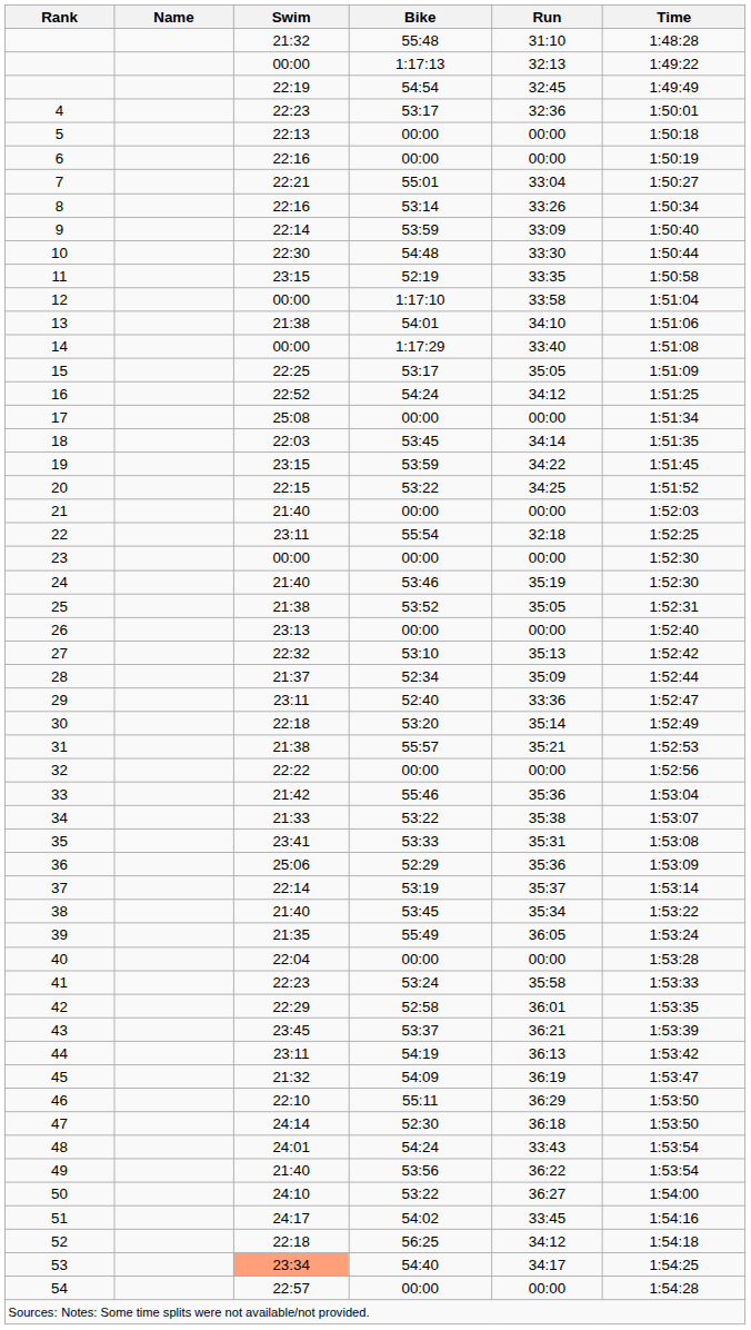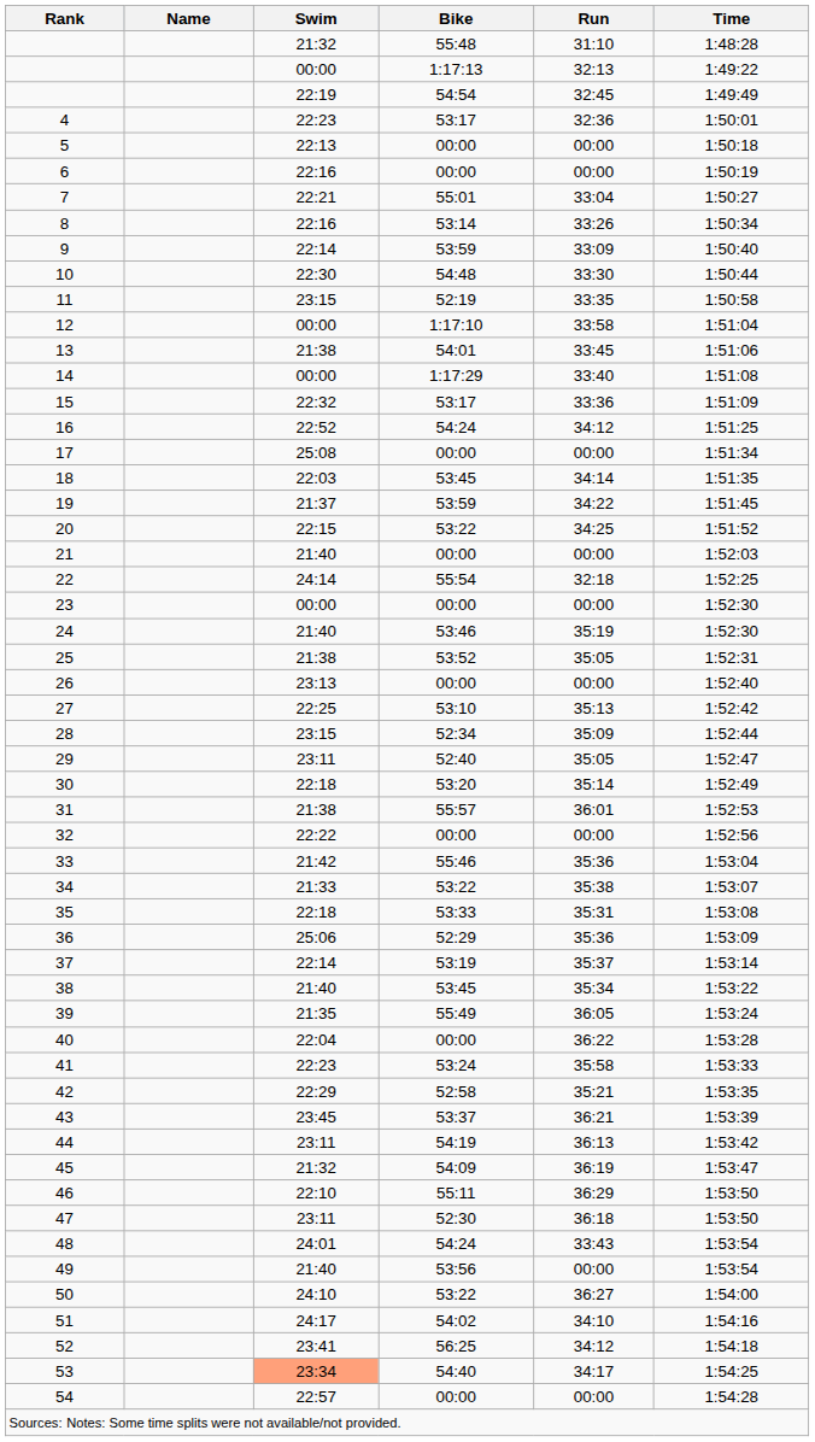13 | Run: 34:10 -> 33:45
15 | Swim: 22:25 -> 22:32
15 | Run: 35:05 -> 33:36
19 | Swim: 23:15 -> 21:37
22 | Swim: 23:11 -> 24:14
27 | Swim: 22:32 -> 22:25
28 | Swim: 21:37 -> 23:15
29 | Run: 33:36 -> 35:05
31 | Run: 35:21 -> 36:01
35 | Swim: 23:41 -> 22:18
40 | Run: 00:00 -> 36:22
42 | Run: 36:01 -> 35:21
47 | Swim: 24:14 -> 23:11
49 | Run: 36:22 -> 00:00
51 | Run: 33:45 -> 34:10
52 | Swim: 22:18 -> 23:41
